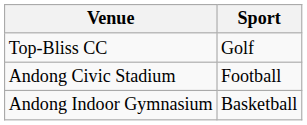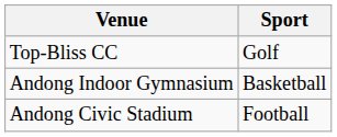rows swapped: Andong Indoor Gymnasium <-> Andong Civic Stadium
